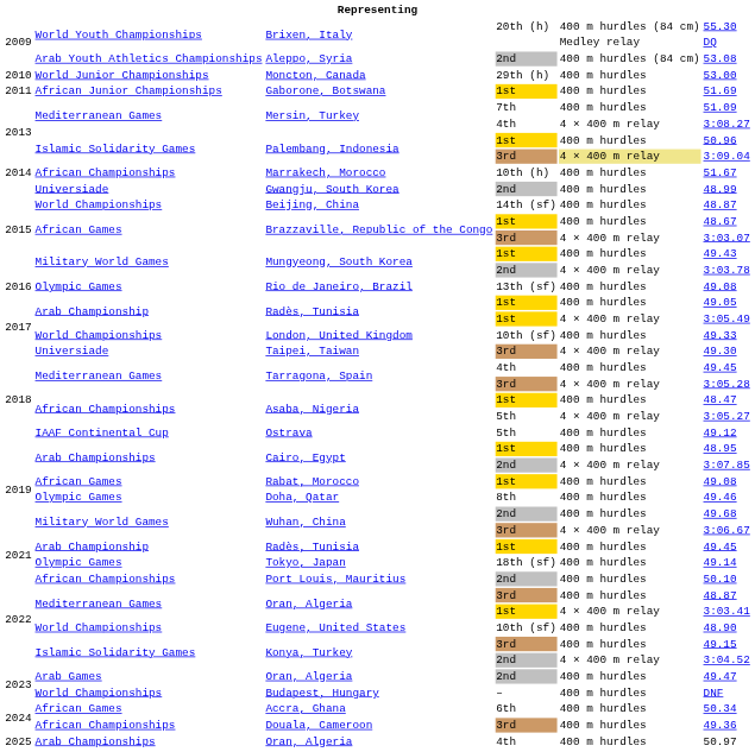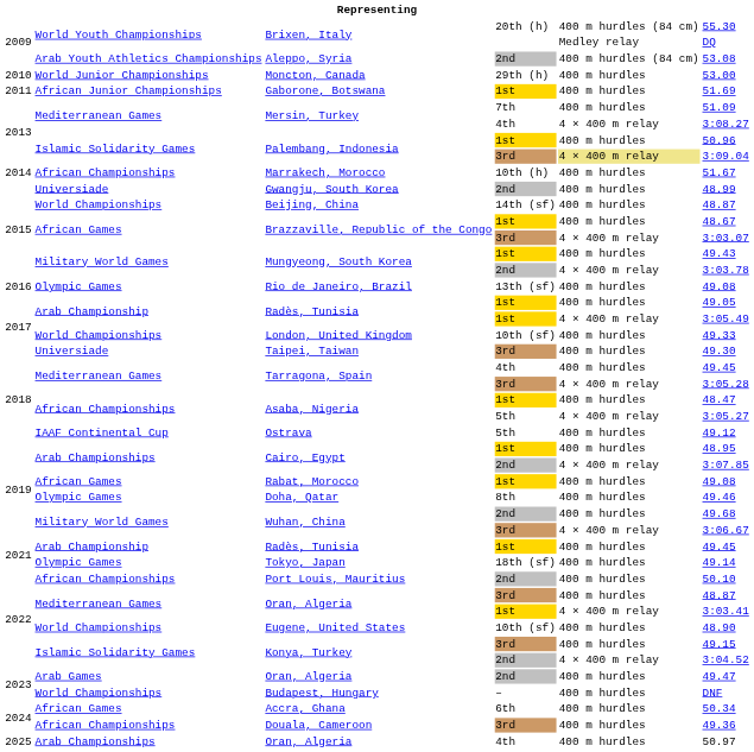Taipei, Taiwan | column 5: 4 × 400 m relay -> 400 m hurdles
